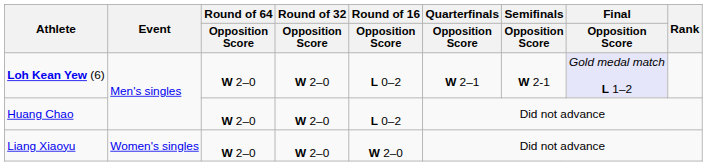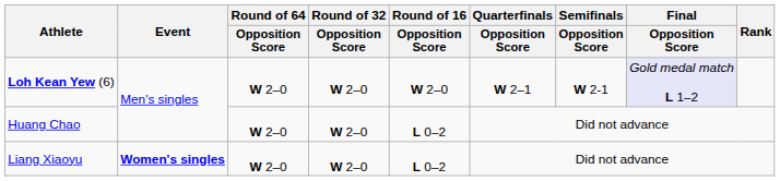Loh Kean Yew (6) | Round of 16 / Opposition Score: L 0–2 -> W 2–0
Liang Xiaoyu | Event: normal -> bold
Liang Xiaoyu | Round of 16 / Opposition Score: W 2–0 -> L 0–2
